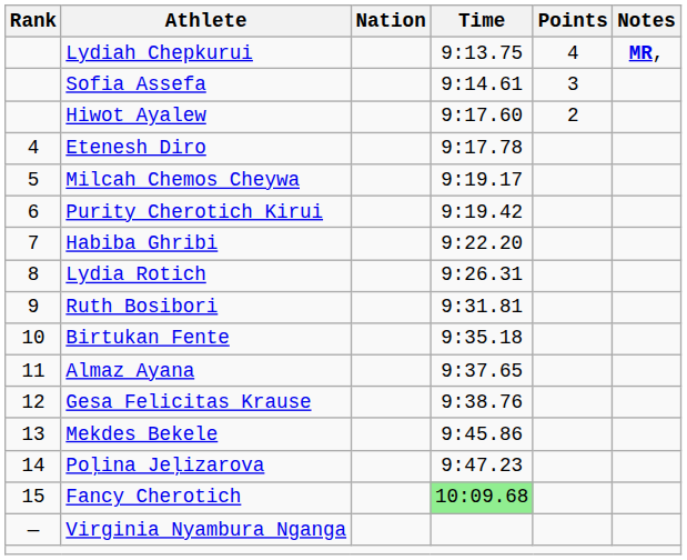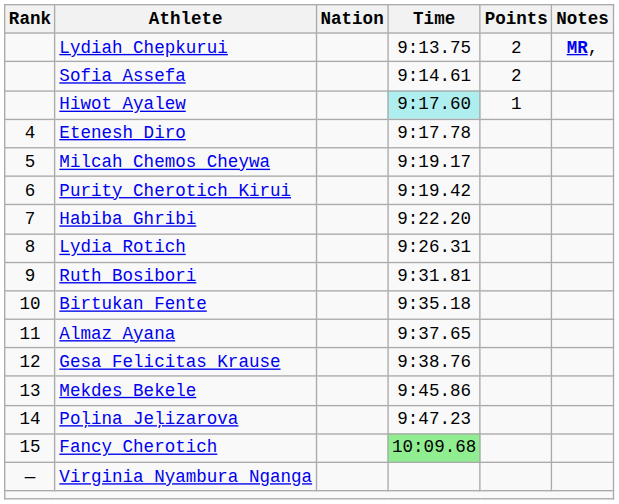Lydiah Chepkurui | Points: 4 -> 2
Sofia Assefa | Points: 3 -> 2
Hiwot Ayalew | Time: no background -> paleturquoise background
Hiwot Ayalew | Points: 2 -> 1
